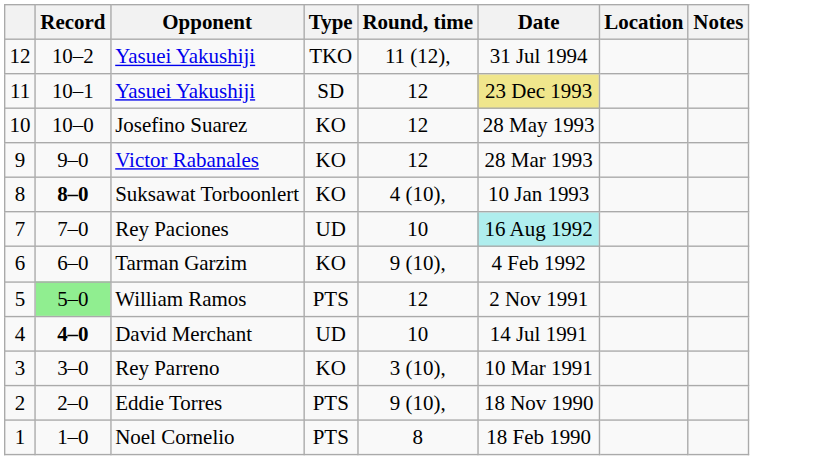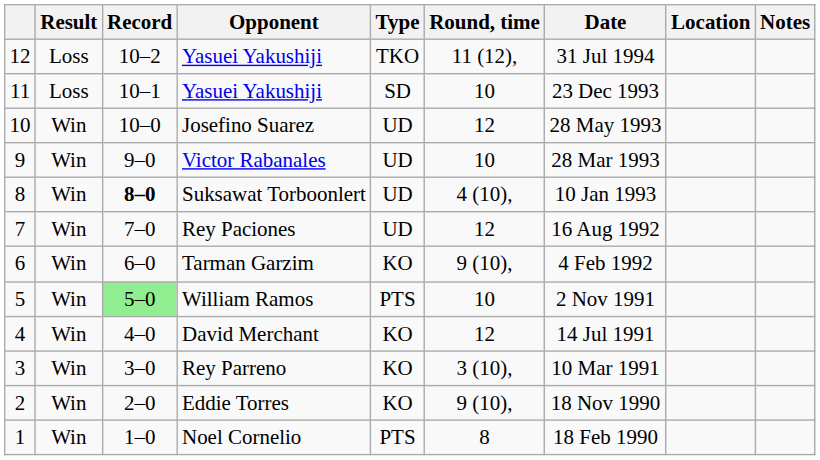+ column: Result | Loss | Loss | Win | Win | Win | Win | Win | Win | Win | Win | Win | Win
11 / Yasuei Yakushiji | Round, time: 12 -> 10
11 / Yasuei Yakushiji | Date: khaki background -> no background
Josefino Suarez | Type: KO -> UD
Victor Rabanales | Type: KO -> UD
Victor Rabanales | Round, time: 12 -> 10
Suksawat Torboonlert | Type: KO -> UD
Rey Paciones | Round, time: 10 -> 12
Rey Paciones | Date: paleturquoise background -> no background
William Ramos | Round, time: 12 -> 10
David Merchant | Record: bold -> normal
David Merchant | Type: UD -> KO
David Merchant | Round, time: 10 -> 12
Eddie Torres | Type: PTS -> KO
